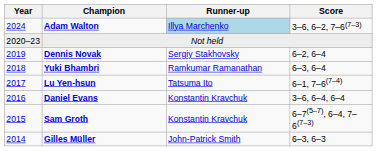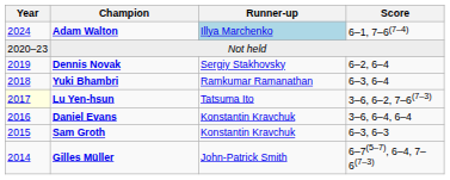Adam Walton | Score: 3–6, 6–2, 7–6(7–3) -> 6–1, 7–6(7–4)
Lu Yen-hsun | Year: no background -> lightyellow background
Lu Yen-hsun | Score: 6–1, 7–6(7–4) -> 3–6, 6–2, 7–6(7–3)
Sam Groth | Score: 6–7(5–7), 6–4, 7–6(7–3) -> 6–3, 6–3
Gilles Müller | Score: 6–3, 6–3 -> 6–7(5–7), 6–4, 7–6(7–3)
